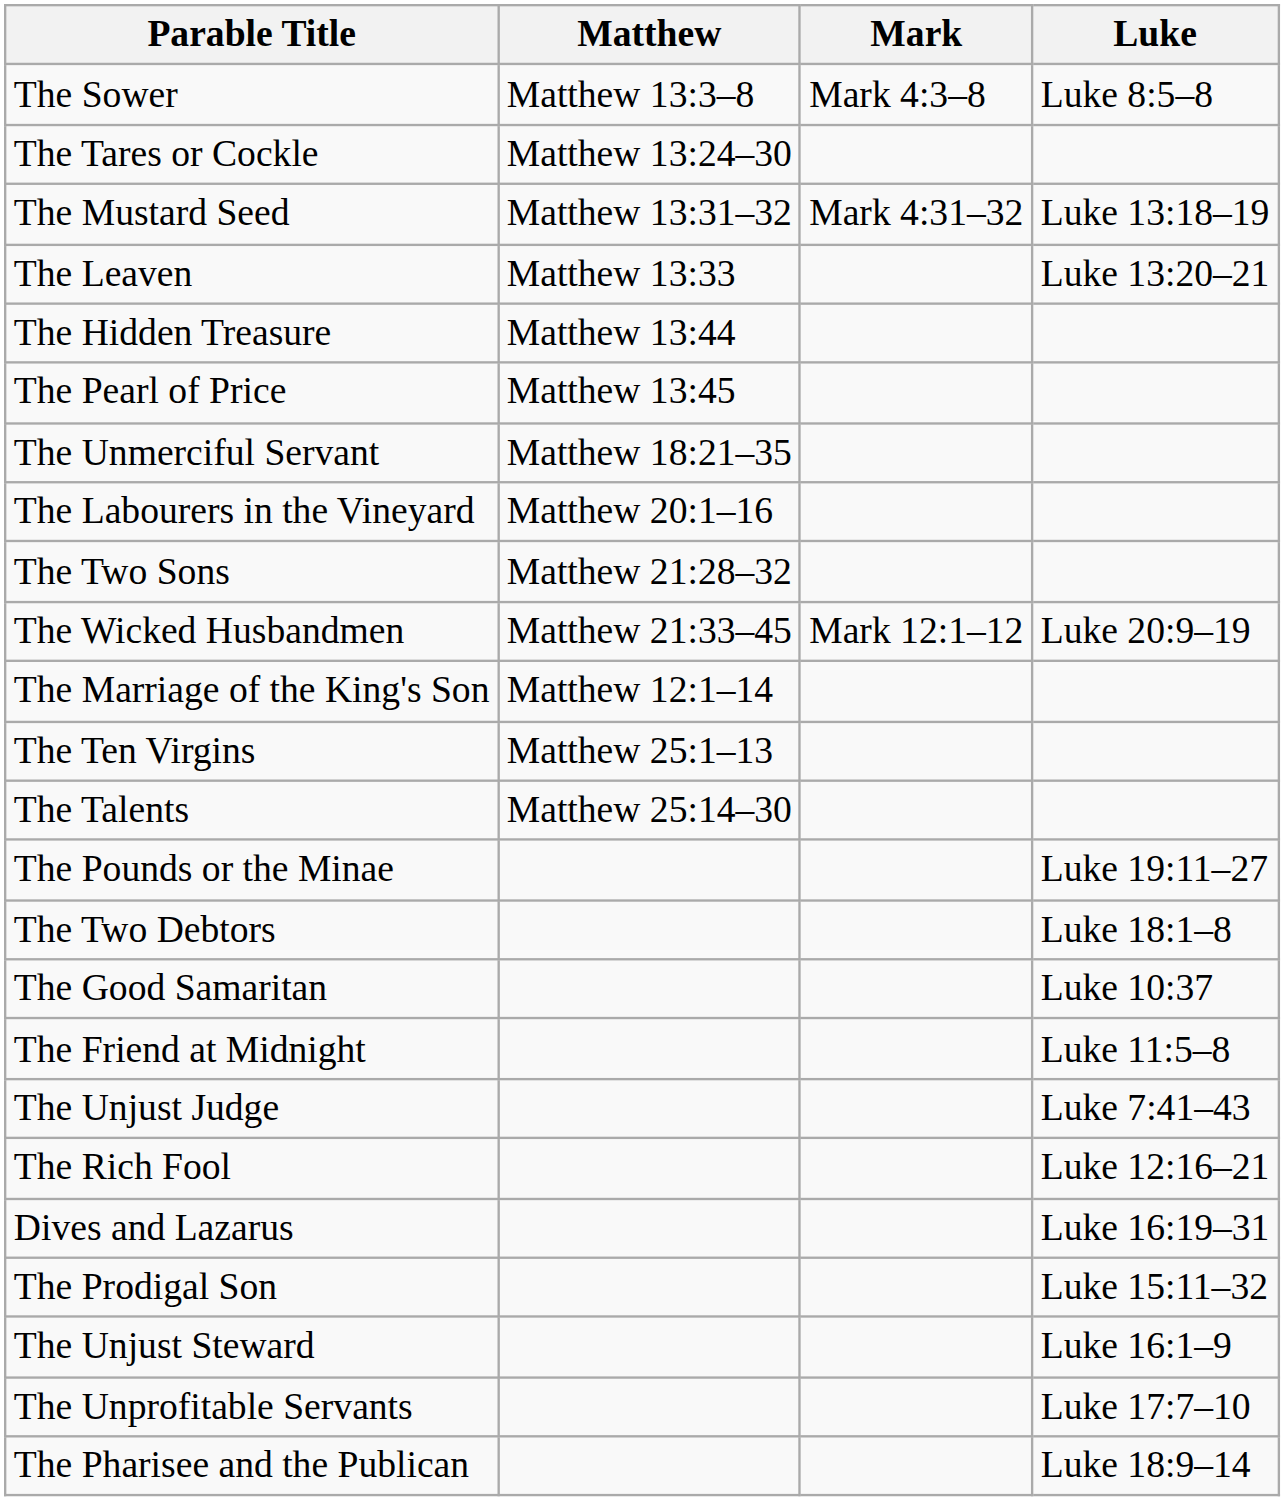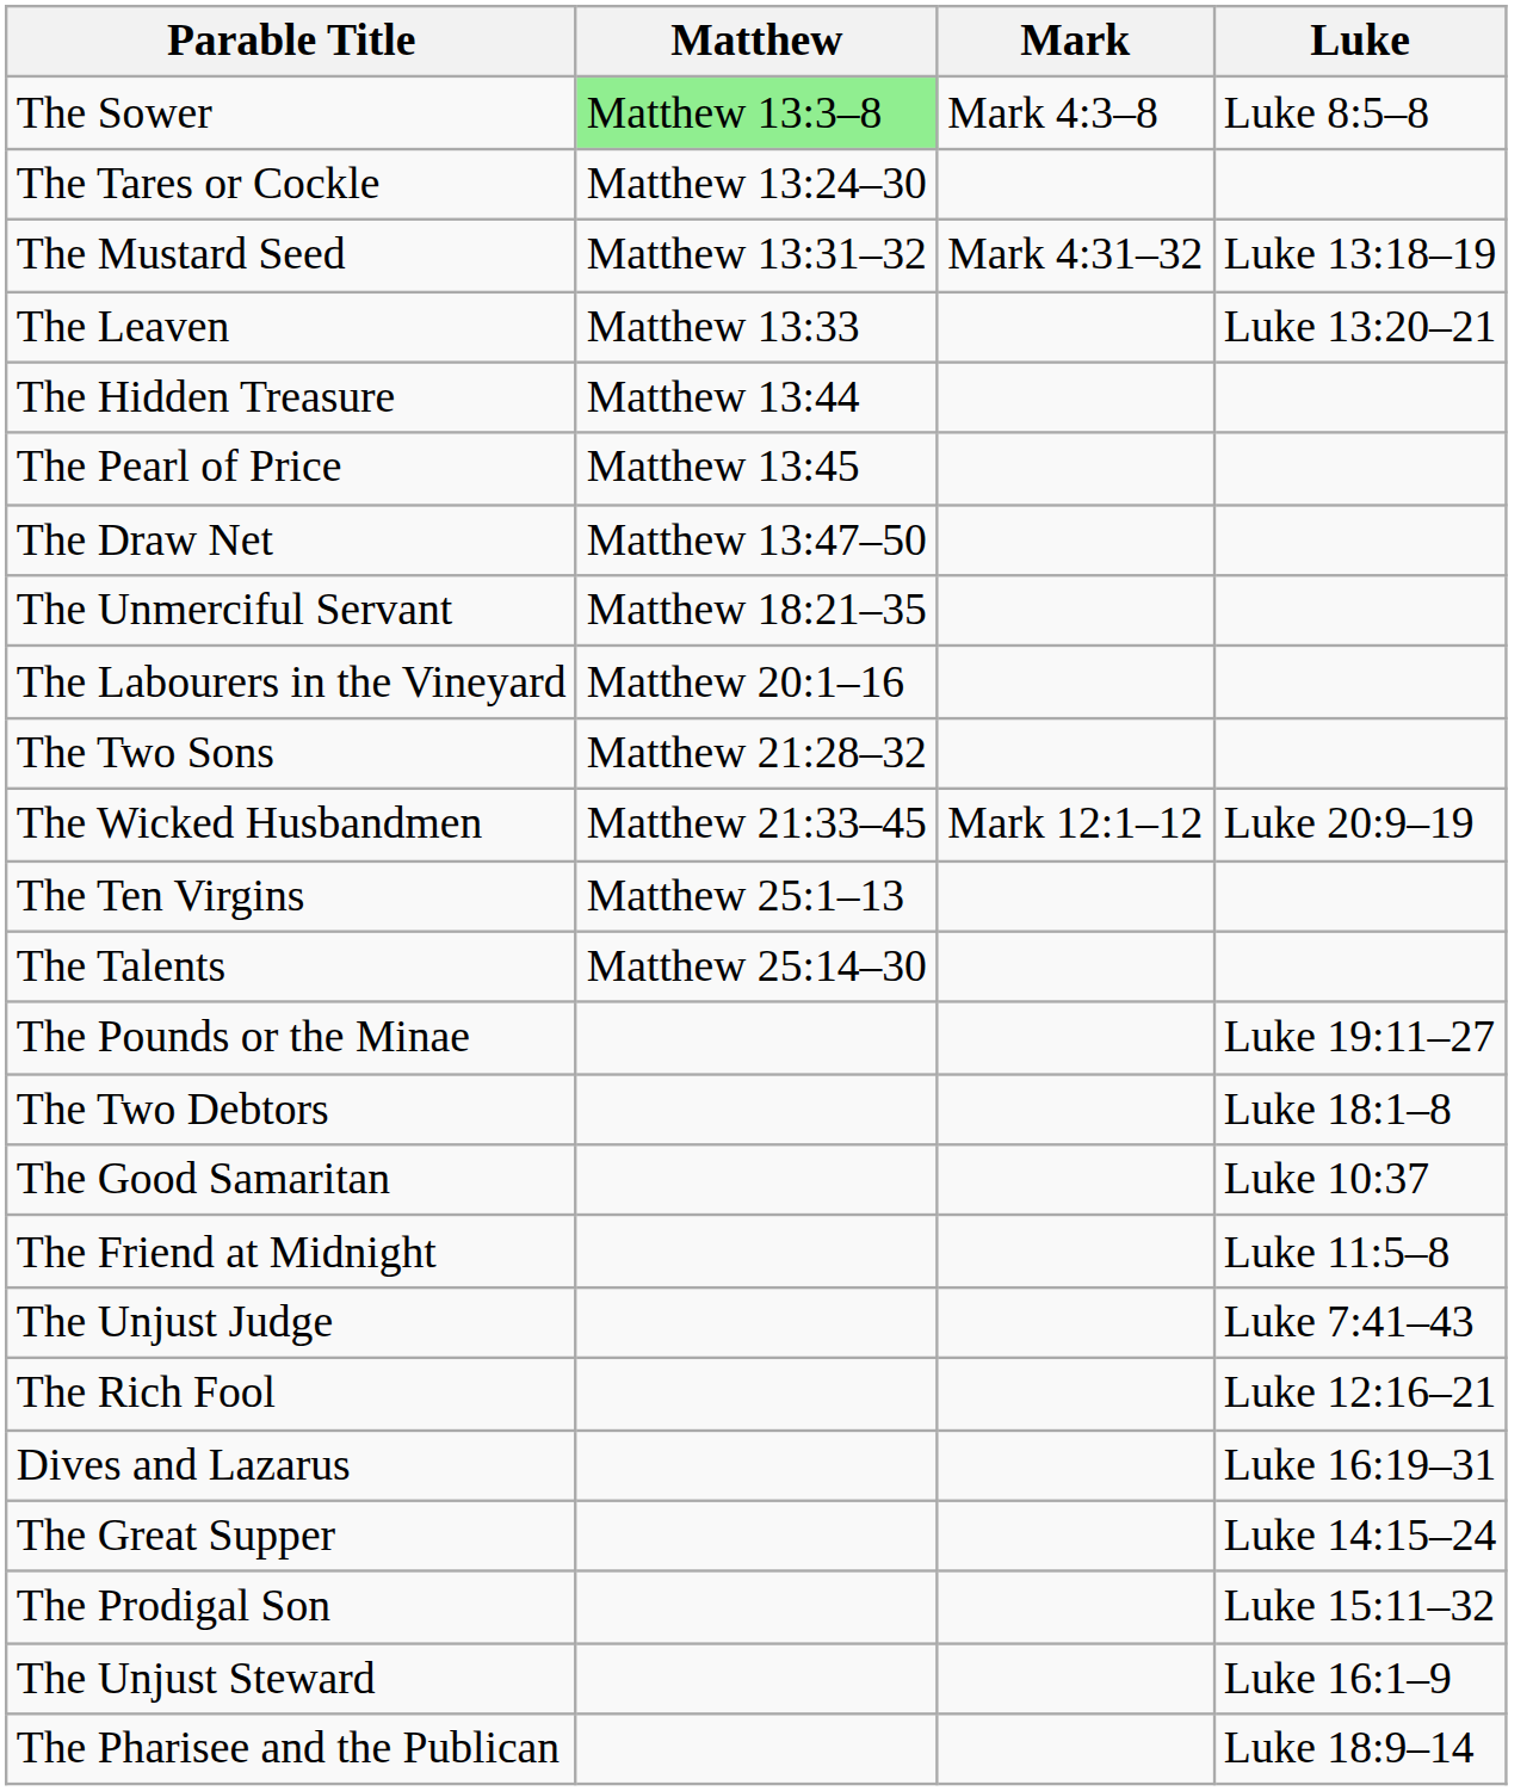The Sower | Matthew: no background -> lightgreen background
+ row: The Draw Net | Matthew 13:47–50
- row: The Marriage of the King's Son | Matthew 12:1–14
+ row: The Great Supper | Luke 14:15–24
- row: The Unprofitable Servants | Luke 17:7–10
